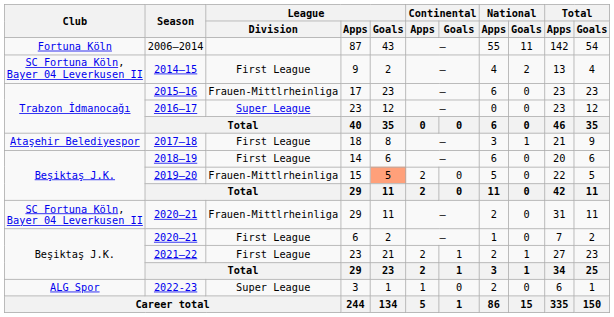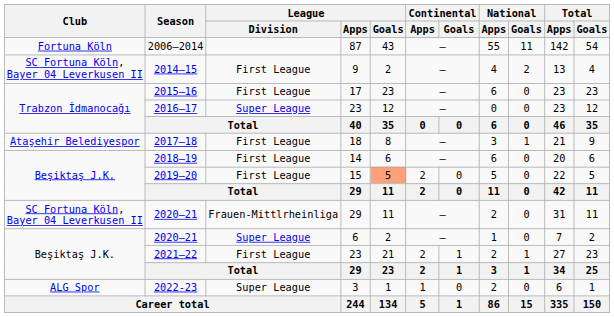2015–16 | League / Division: Frauen-Mittlrheinliga -> First League
2019–20 | League / Division: Frauen-Mittlrheinliga -> First League
2020–21 / 6 | League / Division: First League -> Super League
